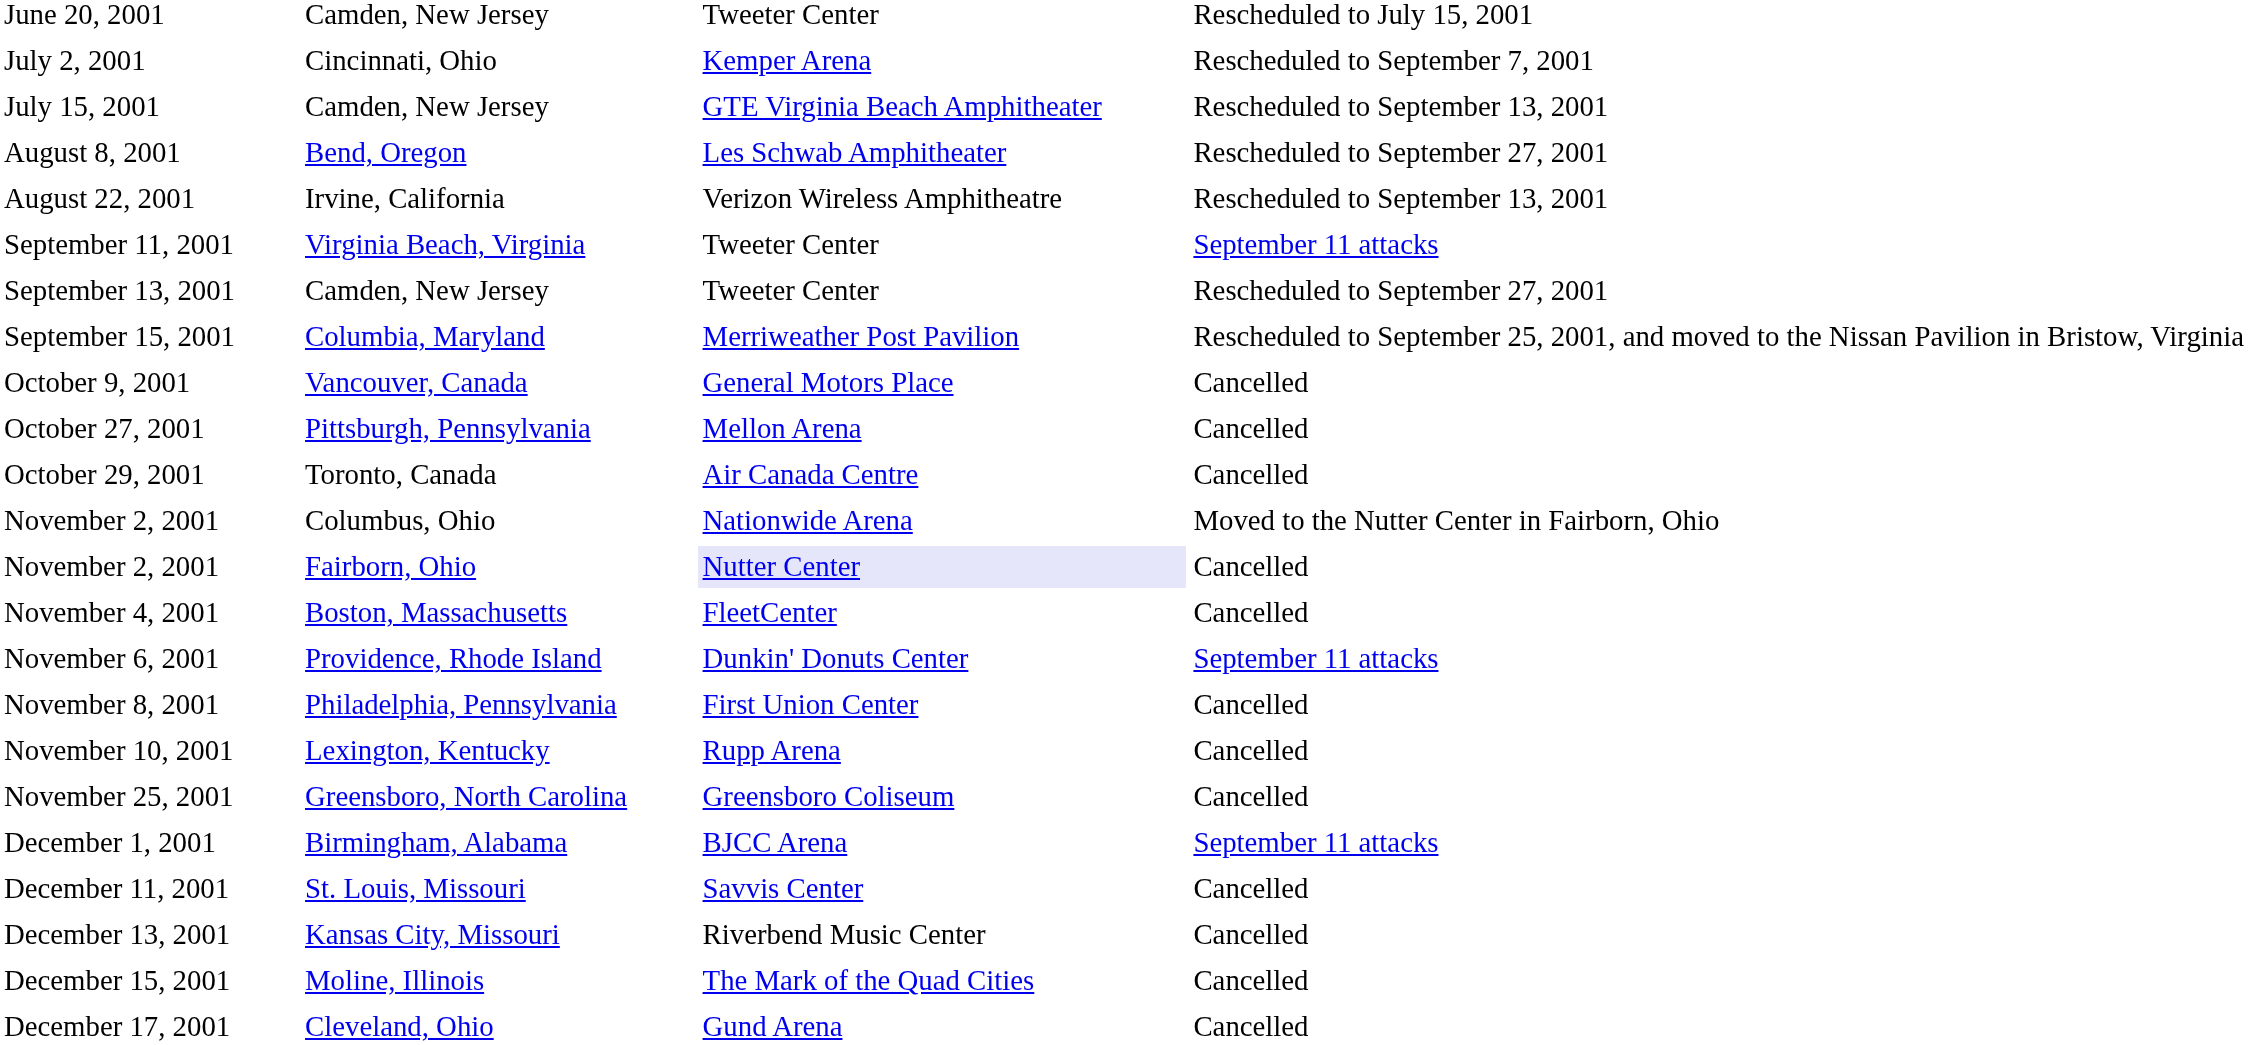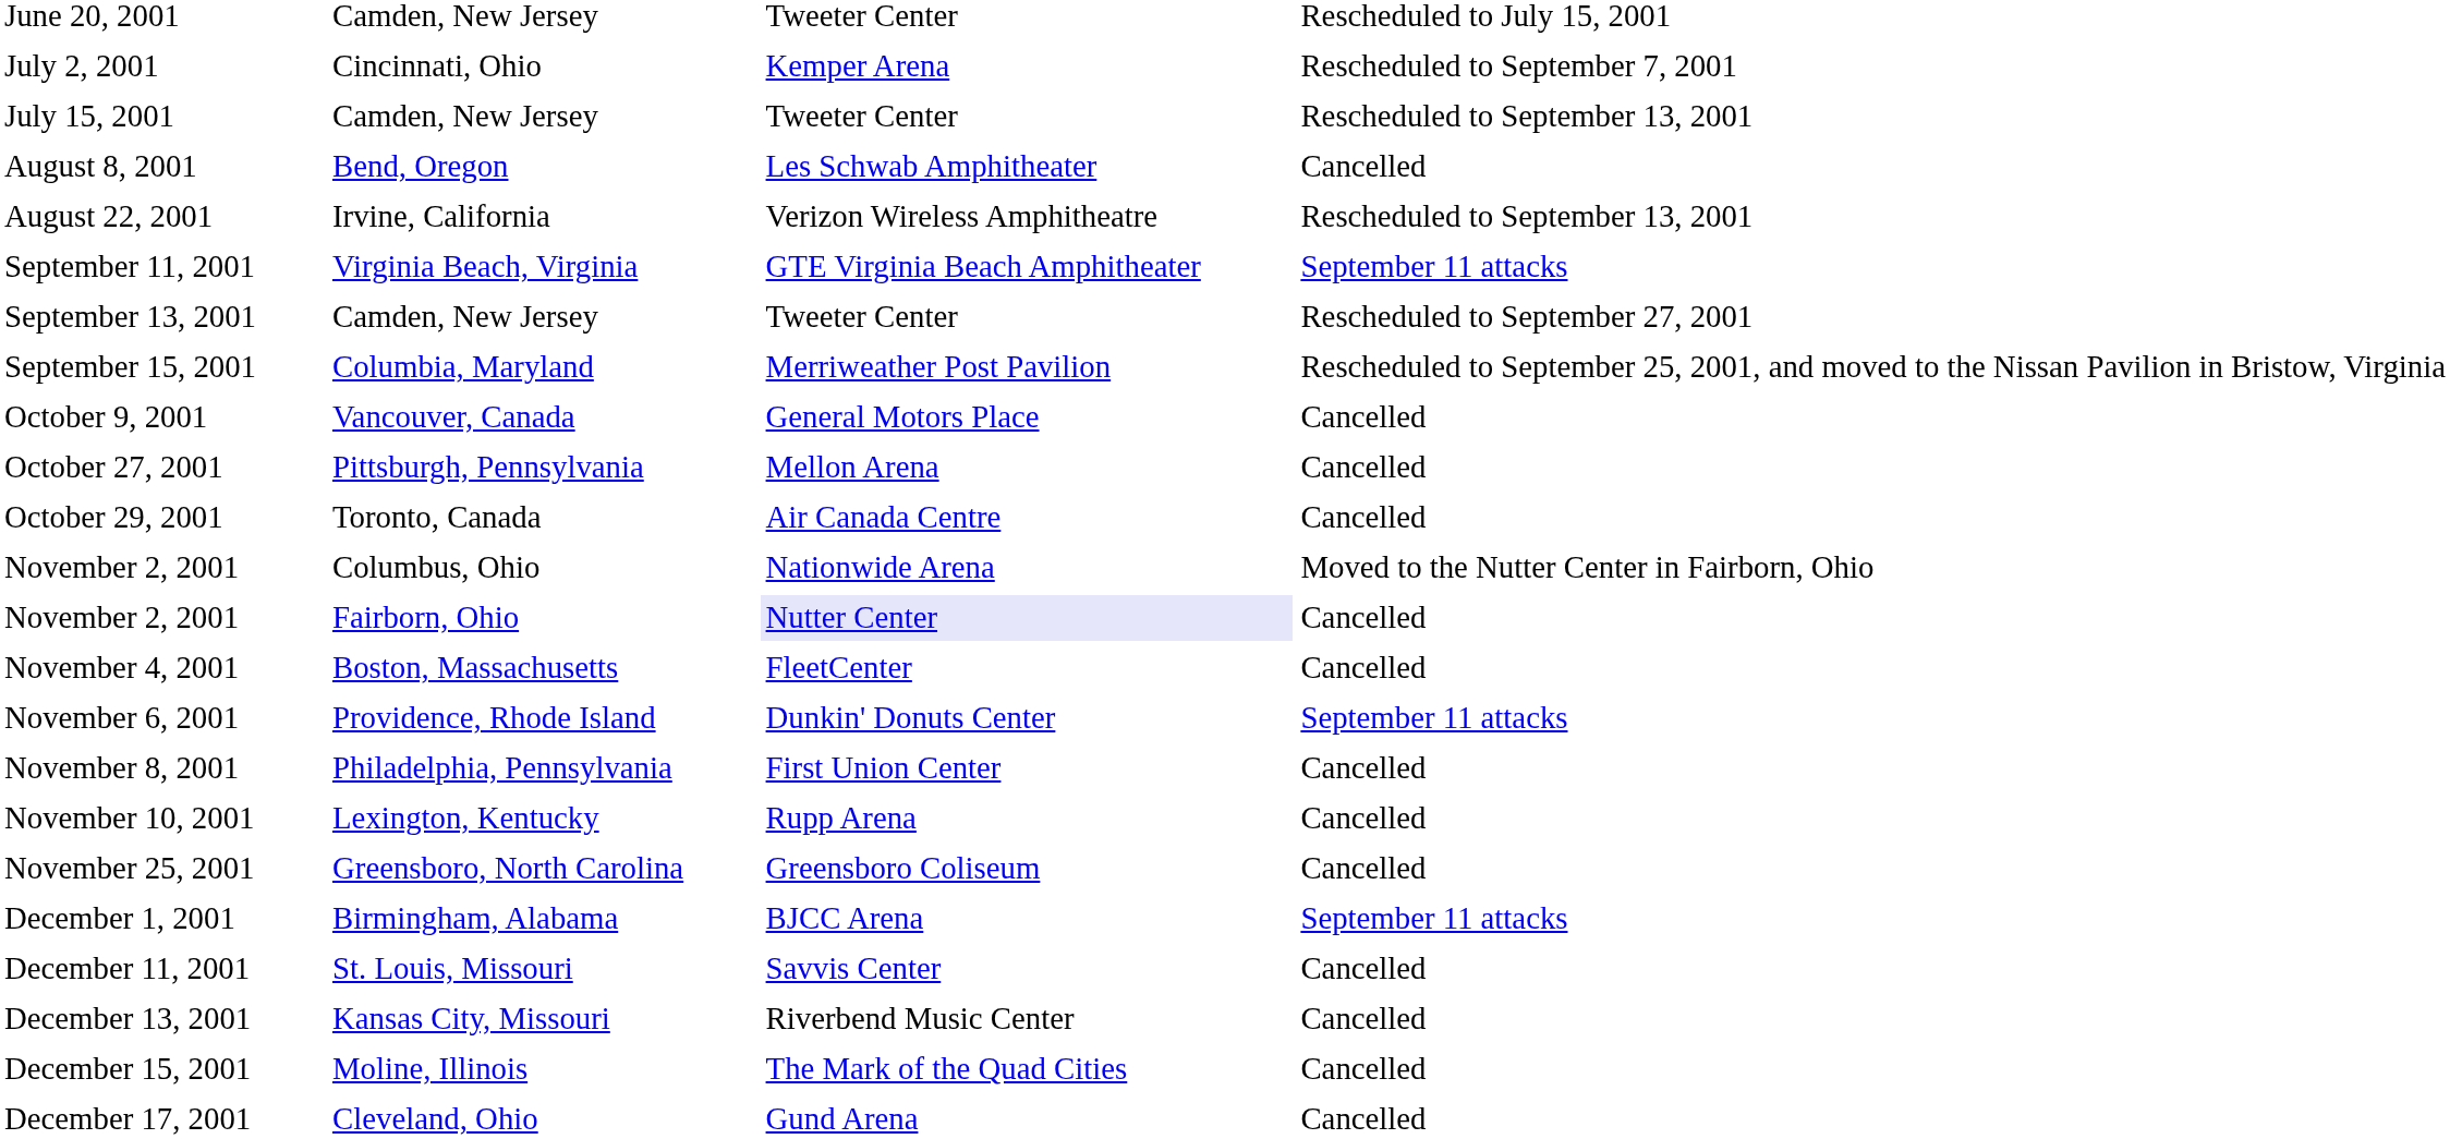July 15, 2001 | column 3: GTE Virginia Beach Amphitheater -> Tweeter Center
August 8, 2001 | column 4: Rescheduled to September 27, 2001 -> Cancelled
September 11, 2001 | column 3: Tweeter Center -> GTE Virginia Beach Amphitheater
